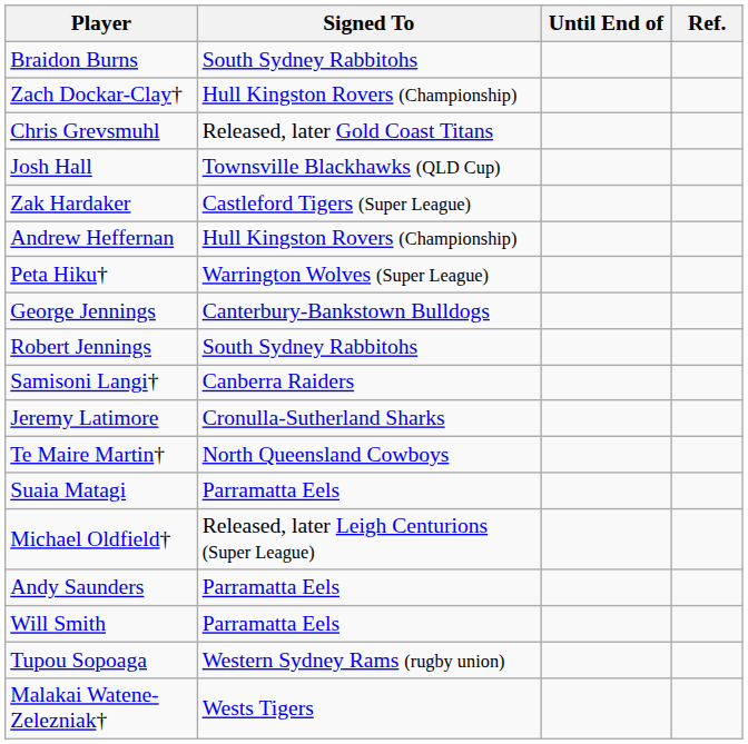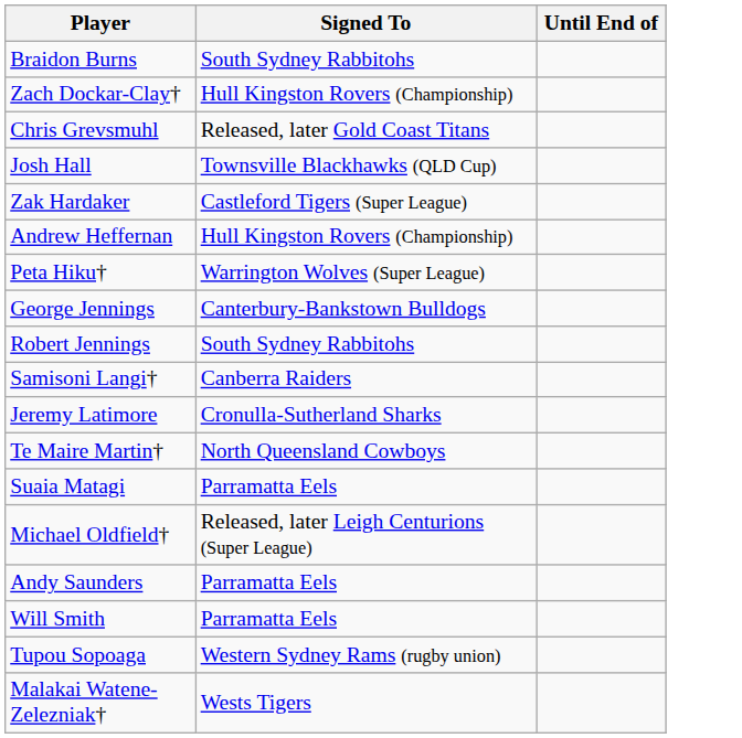- column: Ref.
